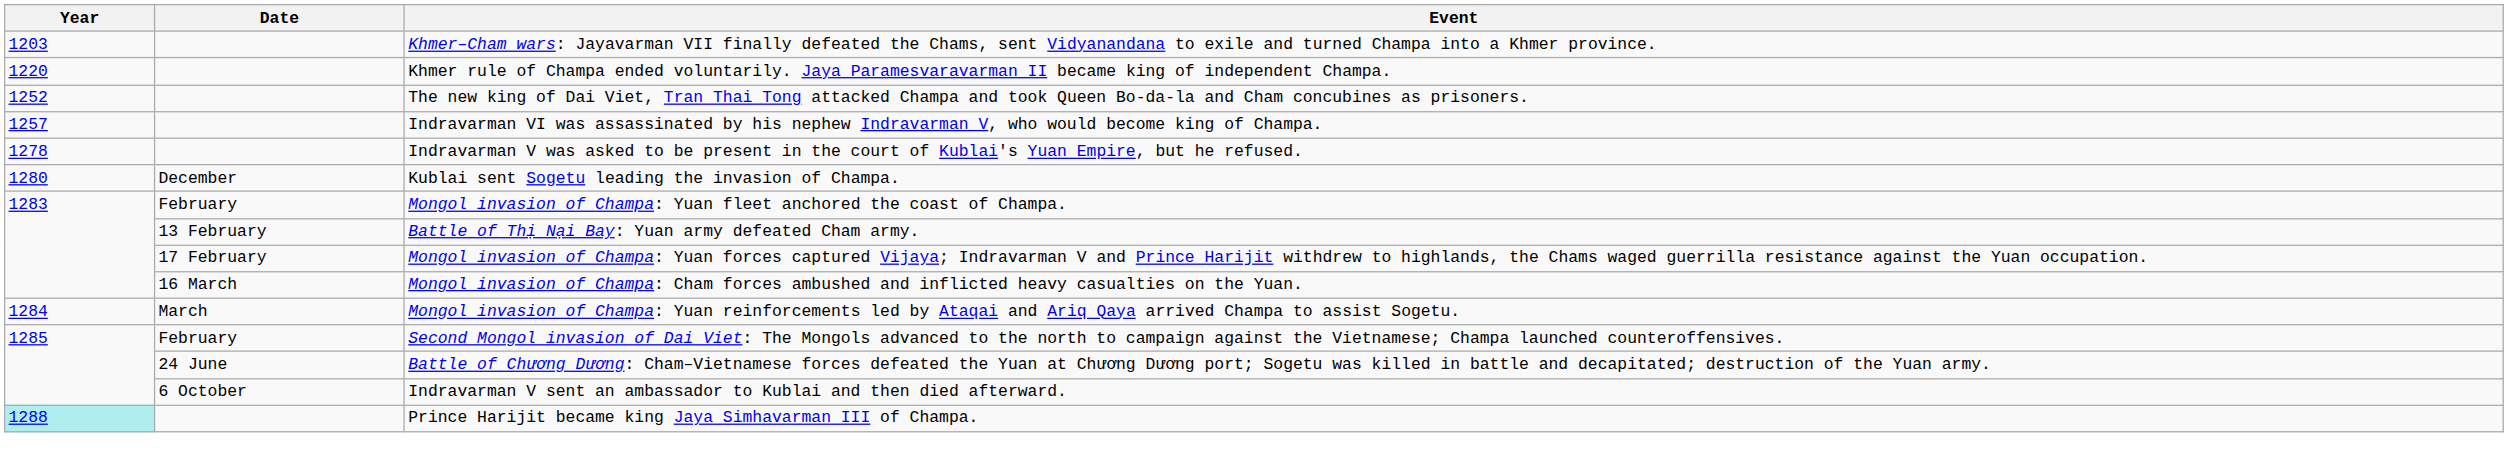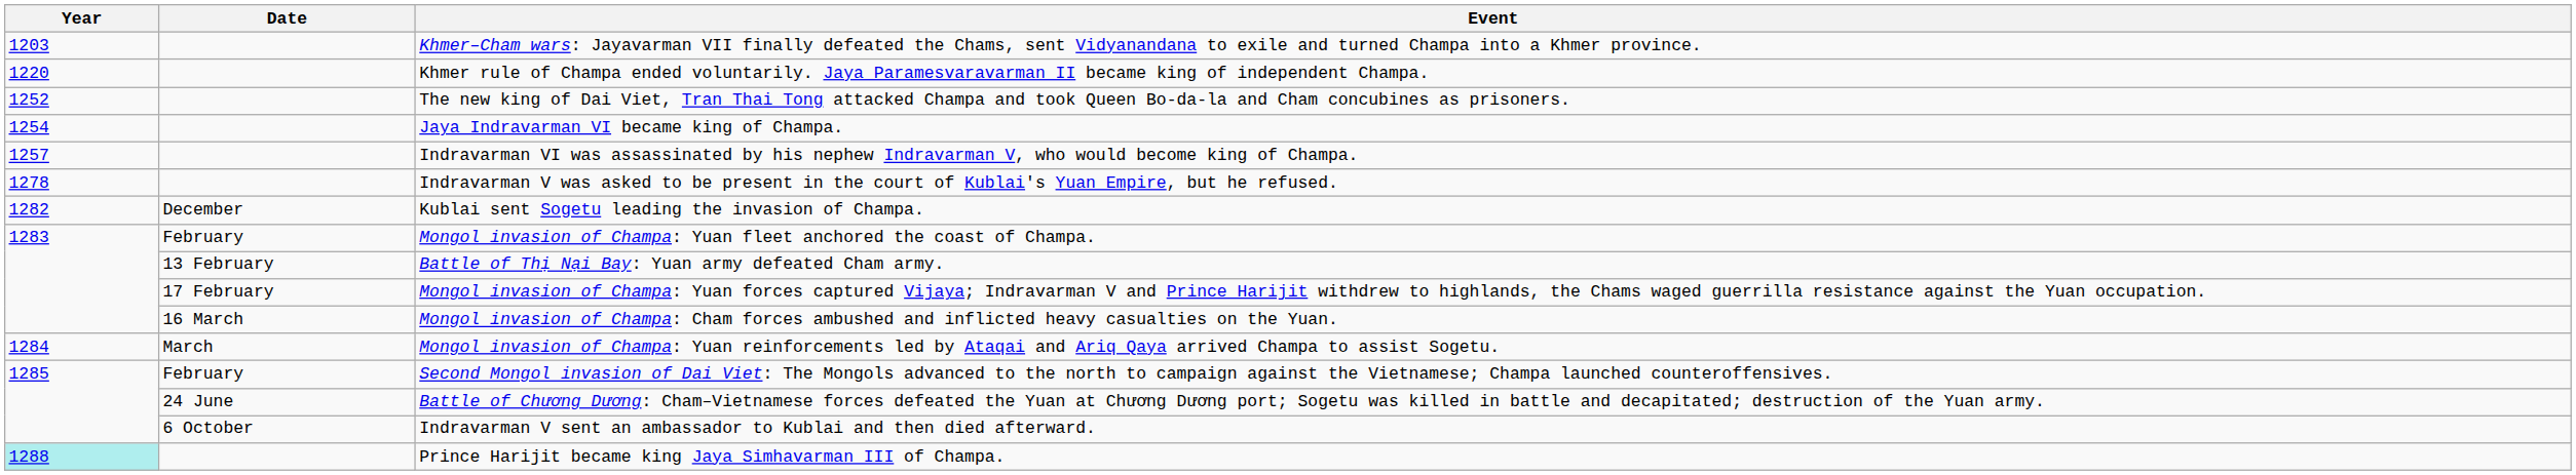+ row: 1254 | Jaya Indravarman VI became king of Champa.
Kublai sent Sogetu leading the invasion of Champa. | Year: 1280 -> 1282
